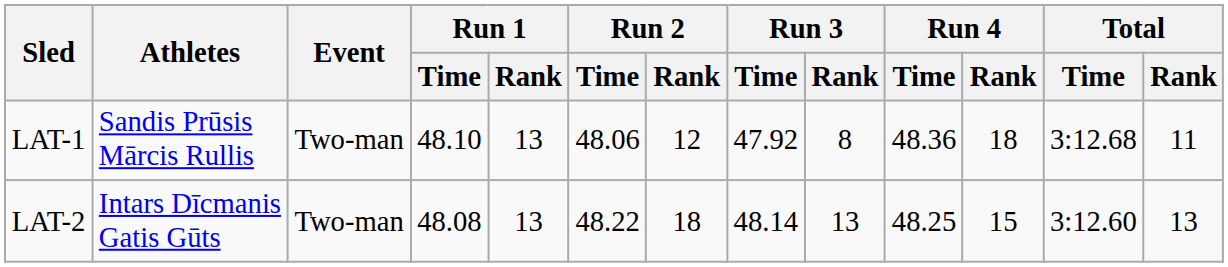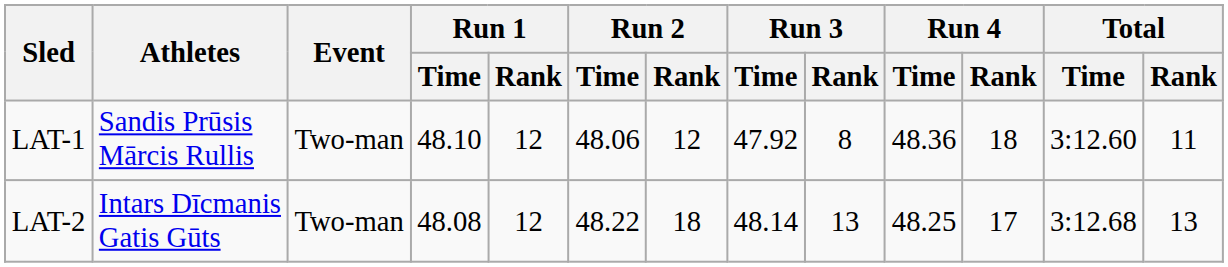LAT-1 | Run 1 / Rank: 13 -> 12
LAT-1 | Total / Time: 3:12.68 -> 3:12.60
LAT-2 | Run 1 / Rank: 13 -> 12
LAT-2 | Run 4 / Rank: 15 -> 17
LAT-2 | Total / Time: 3:12.60 -> 3:12.68
